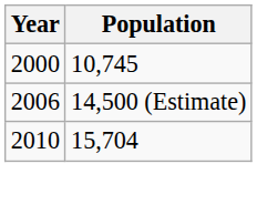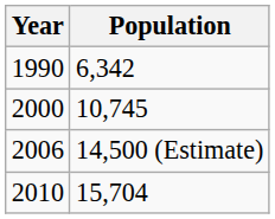+ row: 1990 | 6,342
